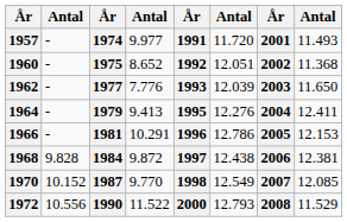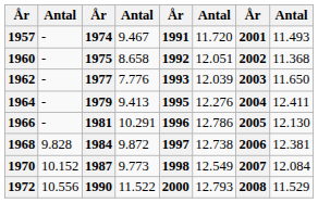1957 | column 4: 9.977 -> 9.467
1960 | column 4: 8.652 -> 8.658
1966 | column 8: 12.153 -> 12.130
1968 | column 6: 12.438 -> 12.738
1970 | column 4: 9.770 -> 9.773
1970 | column 8: 12.085 -> 12.084
